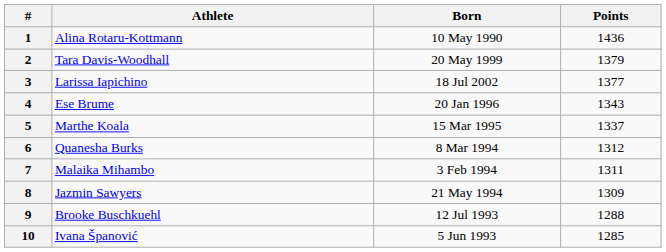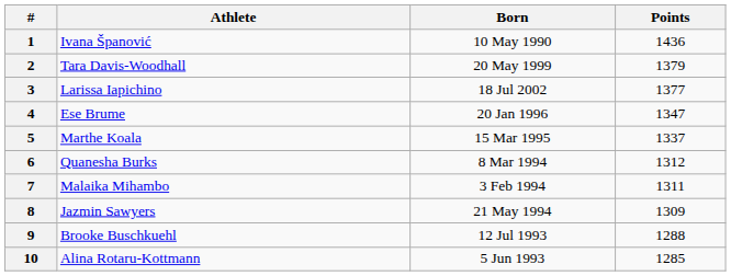1 | Athlete: Alina Rotaru-Kottmann -> Ivana Španović
4 | Points: 1343 -> 1347
10 | Athlete: Ivana Španović -> Alina Rotaru-Kottmann
